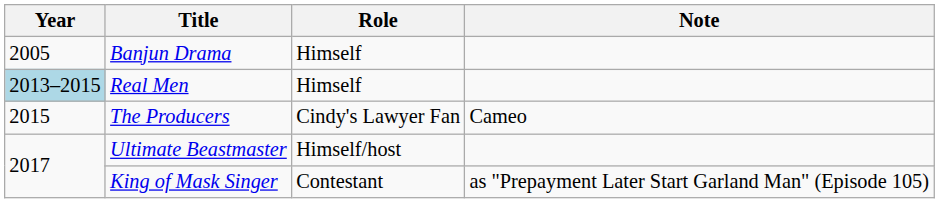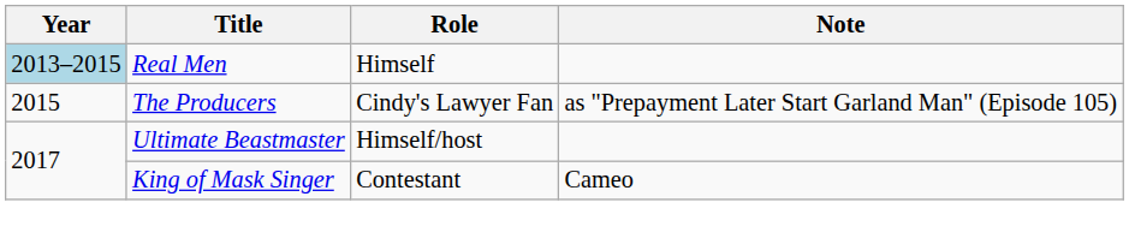- row: 2005 | Banjun Drama | Himself
The Producers | Note: Cameo -> as "Prepayment Later Start Garland Man" (Episode 105)
King of Mask Singer | Note: as "Prepayment Later Start Garland Man" (Episode 105) -> Cameo
